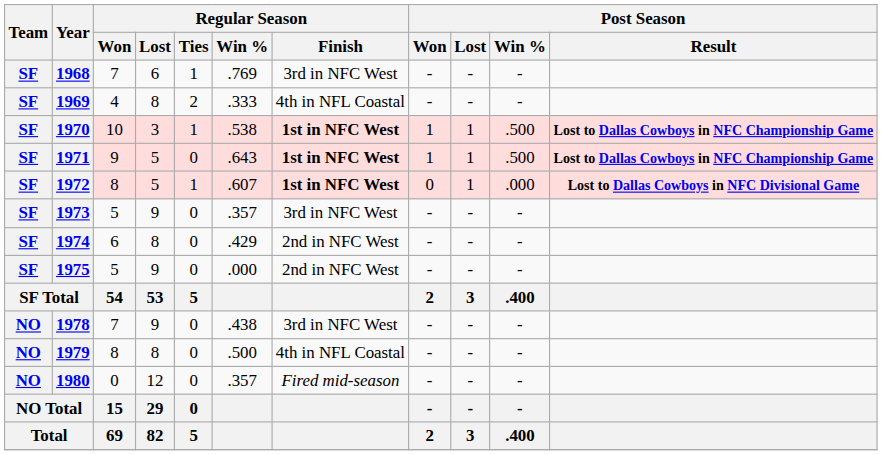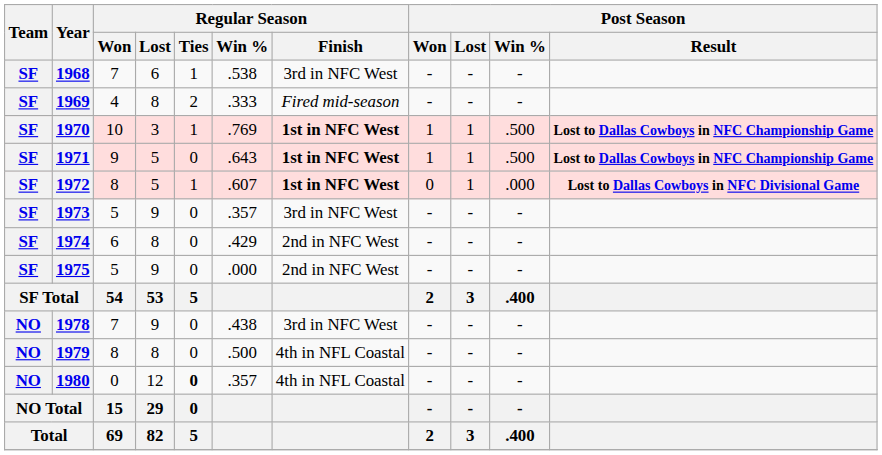1968 | Regular Season / Win %: .769 -> .538
1969 | Regular Season / Finish: 4th in NFL Coastal -> Fired mid-season
1970 | Regular Season / Win %: .538 -> .769
1980 | Regular Season / Ties: normal -> bold
1980 | Regular Season / Finish: Fired mid-season -> 4th in NFL Coastal
